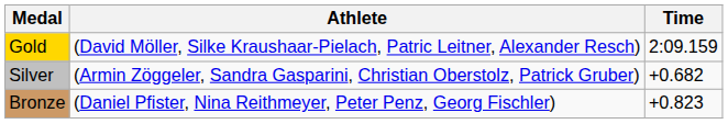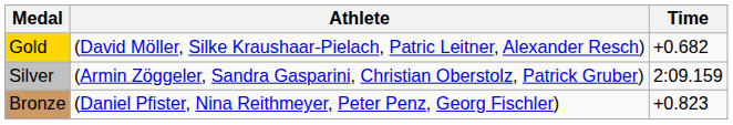Gold | Time: 2:09.159 -> +0.682
Silver | Time: +0.682 -> 2:09.159
